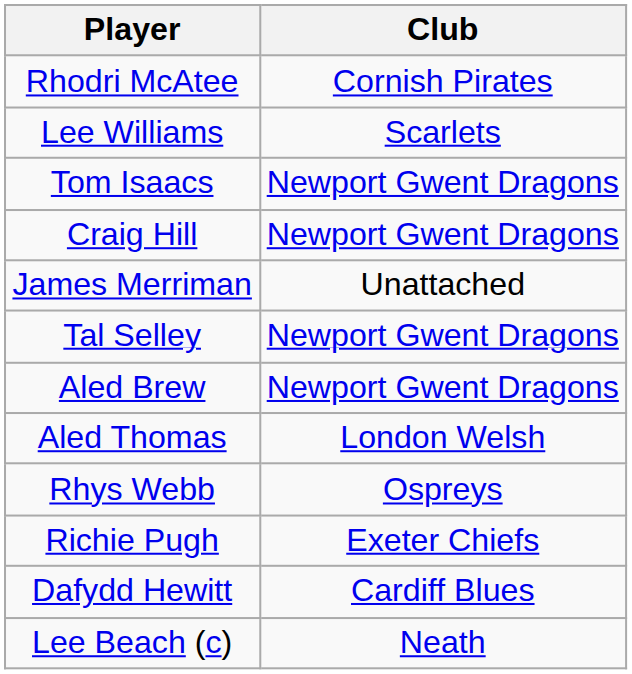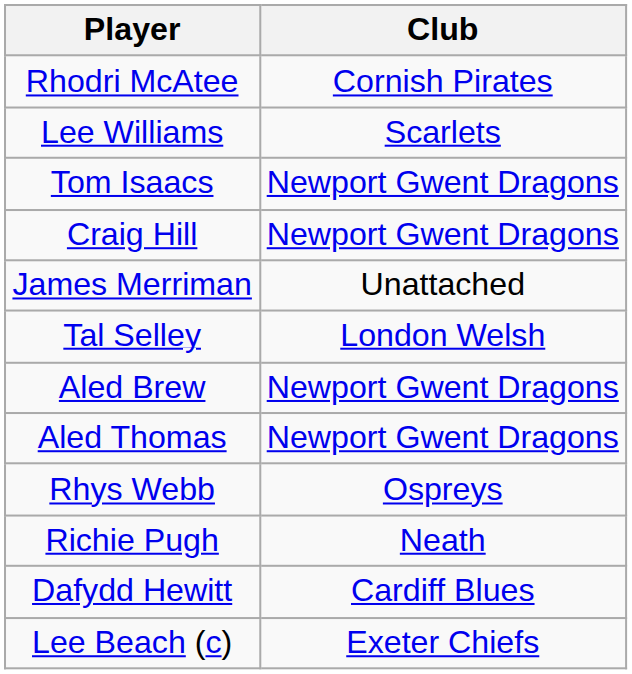Tal Selley | Club: Newport Gwent Dragons -> London Welsh
Aled Thomas | Club: London Welsh -> Newport Gwent Dragons
Richie Pugh | Club: Exeter Chiefs -> Neath
Lee Beach (c) | Club: Neath -> Exeter Chiefs
